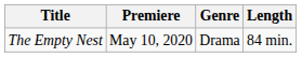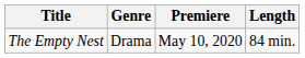columns swapped: Genre <-> Premiere
